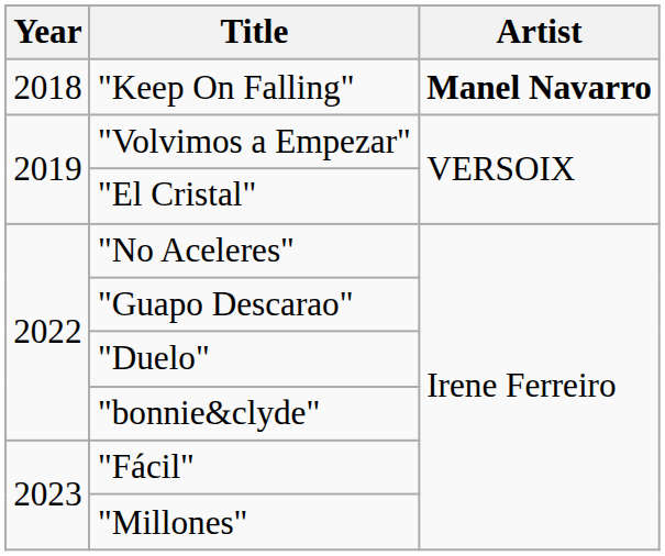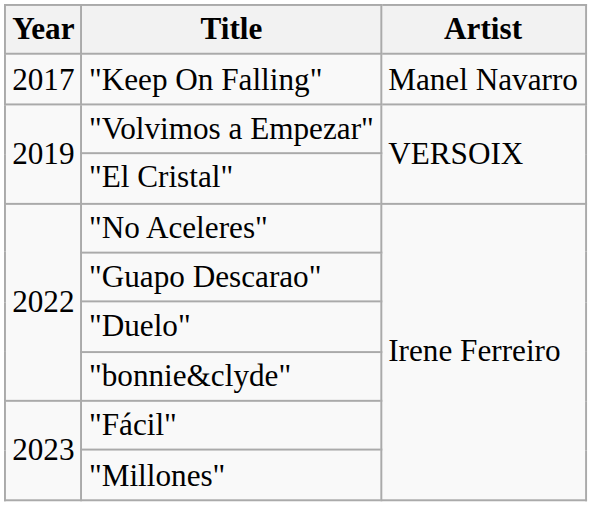"Keep On Falling" | Year: 2018 -> 2017
"Keep On Falling" | Artist: bold -> normal
